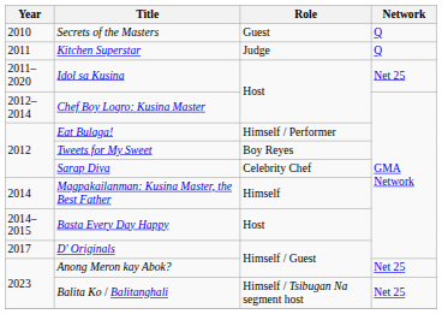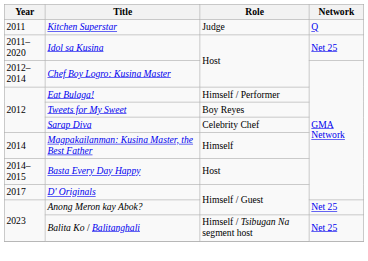- row: 2010 | Secrets of the Masters | Guest | Q
